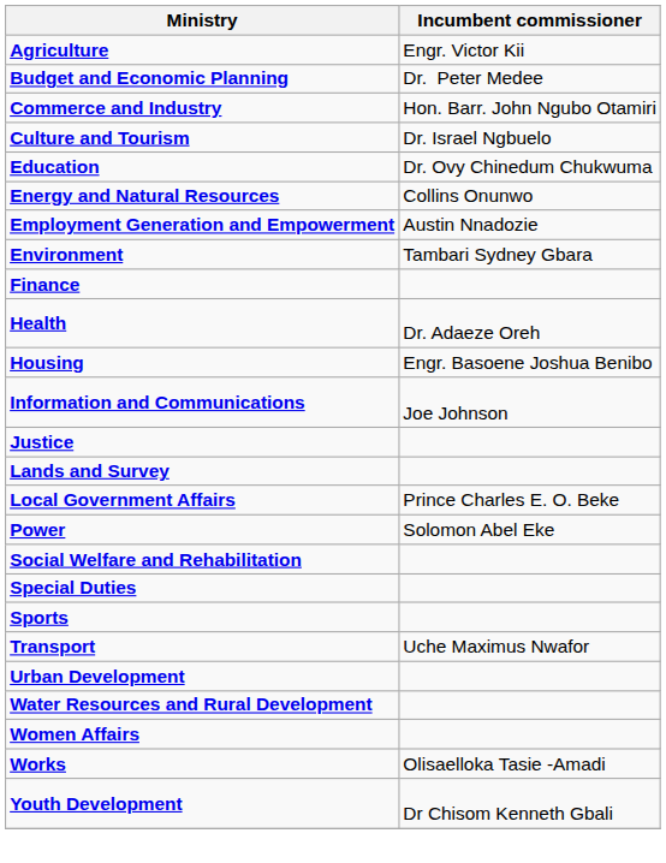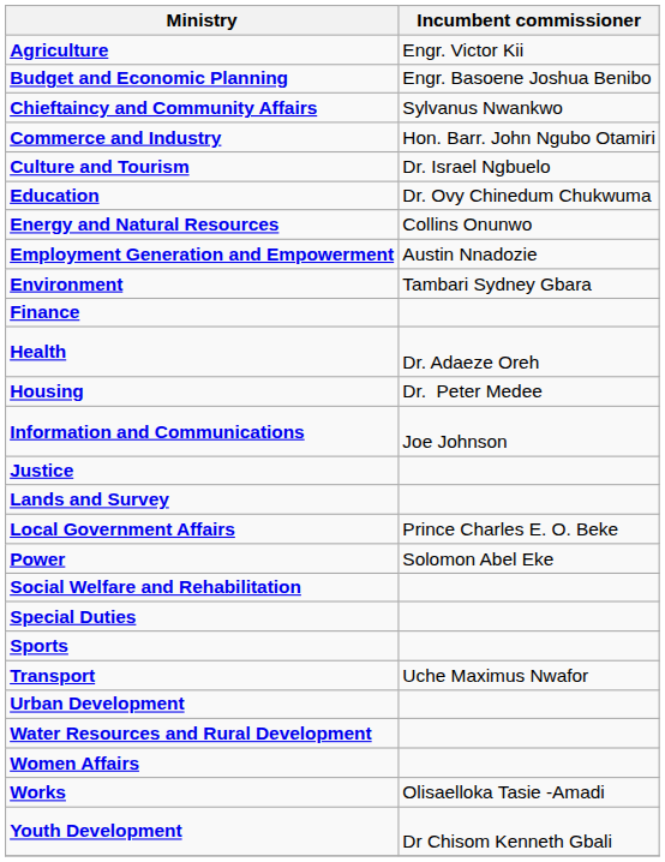Budget and Economic Planning | Incumbent commissioner: Dr. Peter Medee -> Engr. Basoene Joshua Benibo
+ row: Chieftaincy and Community Affairs | Sylvanus Nwankwo
Housing | Incumbent commissioner: Engr. Basoene Joshua Benibo -> Dr. Peter Medee
